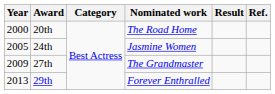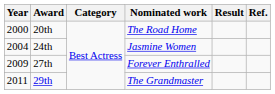24th | Year: 2005 -> 2004
27th | Nominated work: The Grandmaster -> Forever Enthralled
29th | Year: 2013 -> 2011
29th | Nominated work: Forever Enthralled -> The Grandmaster
